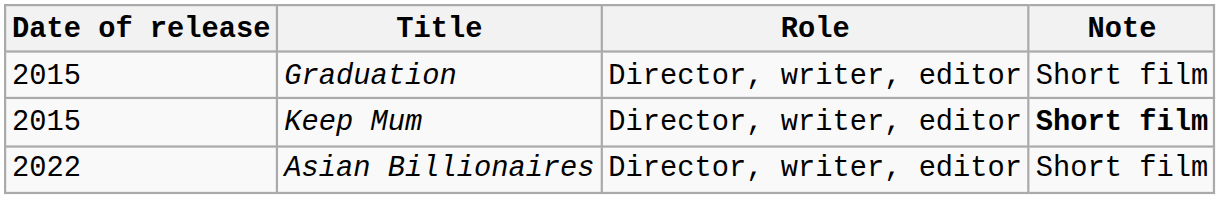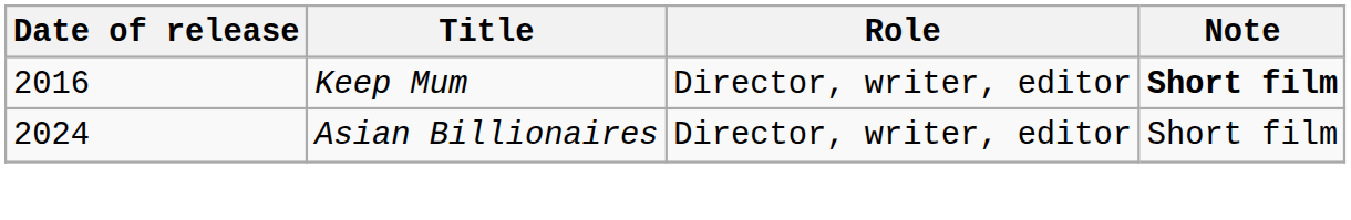- row: 2015 | Graduation | Director, writer, editor | Short film
Keep Mum | Date of release: 2015 -> 2016
Asian Billionaires | Date of release: 2022 -> 2024
